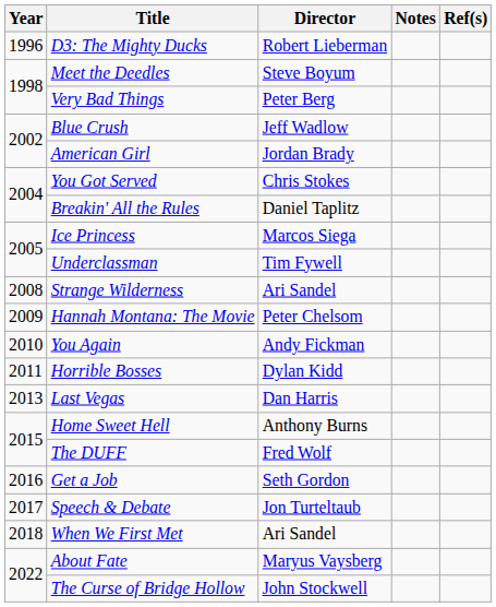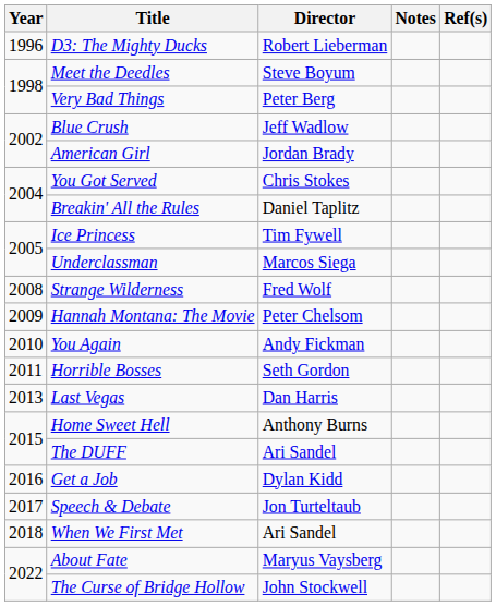Ice Princess | Director: Marcos Siega -> Tim Fywell
Underclassman | Director: Tim Fywell -> Marcos Siega
Strange Wilderness | Director: Ari Sandel -> Fred Wolf
Horrible Bosses | Director: Dylan Kidd -> Seth Gordon
The DUFF | Director: Fred Wolf -> Ari Sandel
Get a Job | Director: Seth Gordon -> Dylan Kidd
